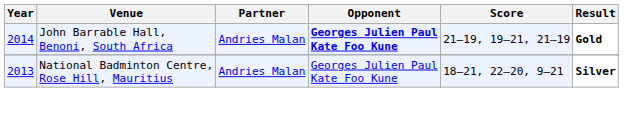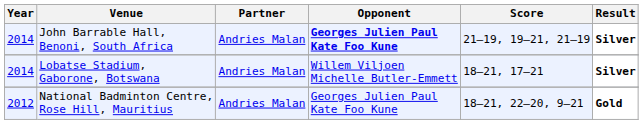John Barrable Hall, Benoni, South Africa | Result: Gold -> Silver
+ row: 2014 | Lobatse Stadium, Gaborone, Botswana | Andries Malan | Willem Viljoen Michelle Butler-Emmett | 18–21, 17–21 | Silver
National Badminton Centre, Rose Hill, Mauritius | Year: 2013 -> 2012
National Badminton Centre, Rose Hill, Mauritius | Result: Silver -> Gold
